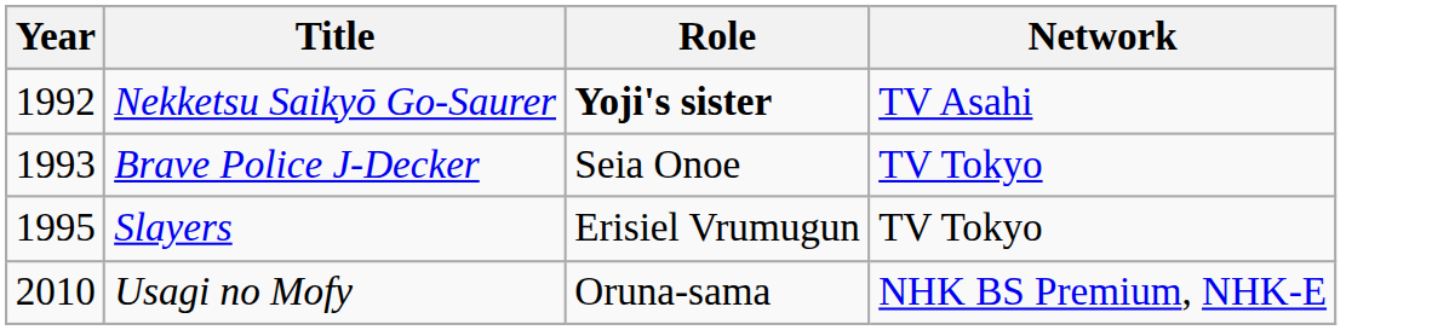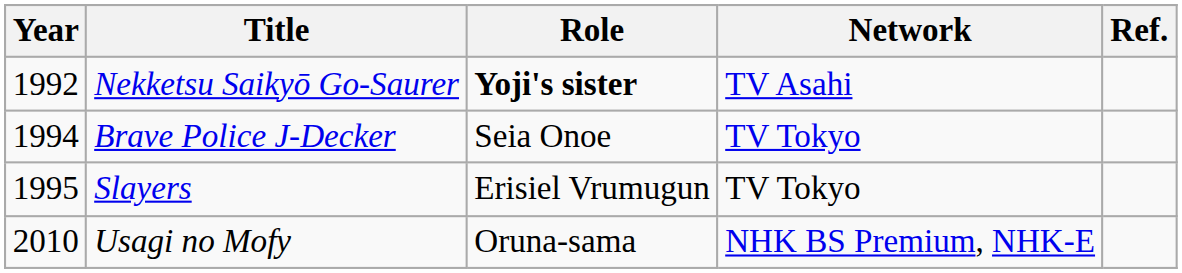+ column: Ref.
Brave Police J-Decker | Year: 1993 -> 1994
